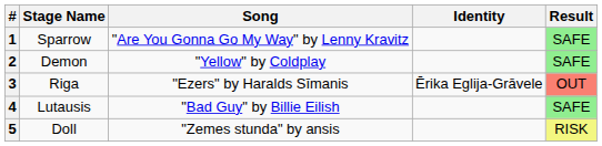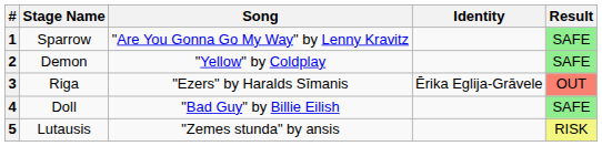4 | Stage Name: Lutausis -> Doll
5 | Stage Name: Doll -> Lutausis
